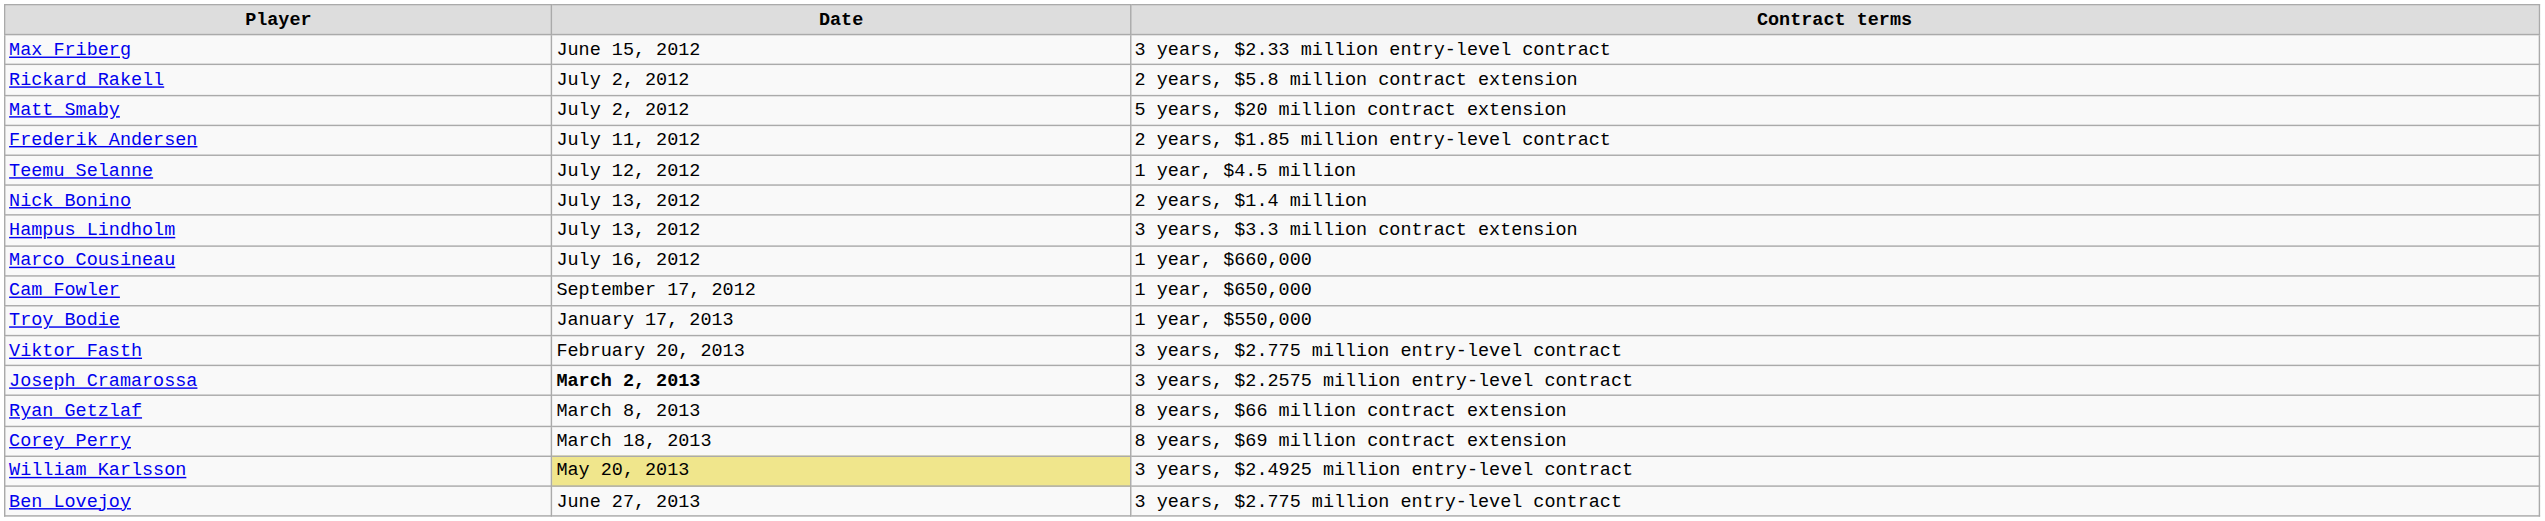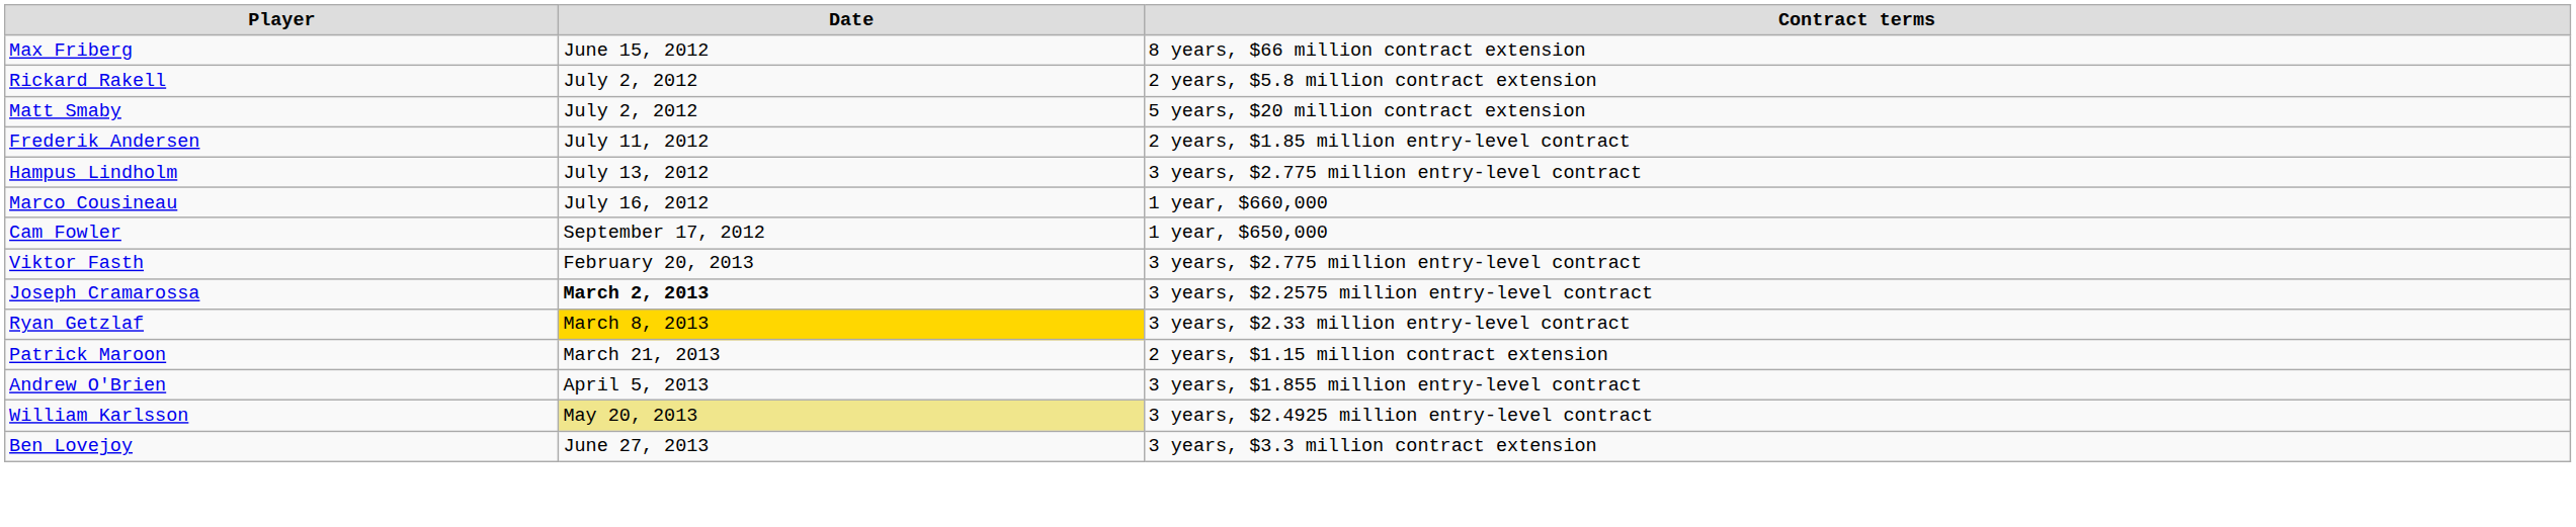Max Friberg | Contract terms: 3 years, $2.33 million entry-level contract -> 8 years, $66 million contract extension
- row: Teemu Selanne | July 12, 2012 | 1 year, $4.5 million
- row: Nick Bonino | July 13, 2012 | 2 years, $1.4 million
Hampus Lindholm | Contract terms: 3 years, $3.3 million contract extension -> 3 years, $2.775 million entry-level contract
- row: Troy Bodie | January 17, 2013 | 1 year, $550,000
Ryan Getzlaf | Date: no background -> gold background
Ryan Getzlaf | Contract terms: 8 years, $66 million contract extension -> 3 years, $2.33 million entry-level contract
- row: Corey Perry | March 18, 2013 | 8 years, $69 million contract extension
+ row: Patrick Maroon | March 21, 2013 | 2 years, $1.15 million contract extension
+ row: Andrew O'Brien | April 5, 2013 | 3 years, $1.855 million entry-level contract
Ben Lovejoy | Contract terms: 3 years, $2.775 million entry-level contract -> 3 years, $3.3 million contract extension
